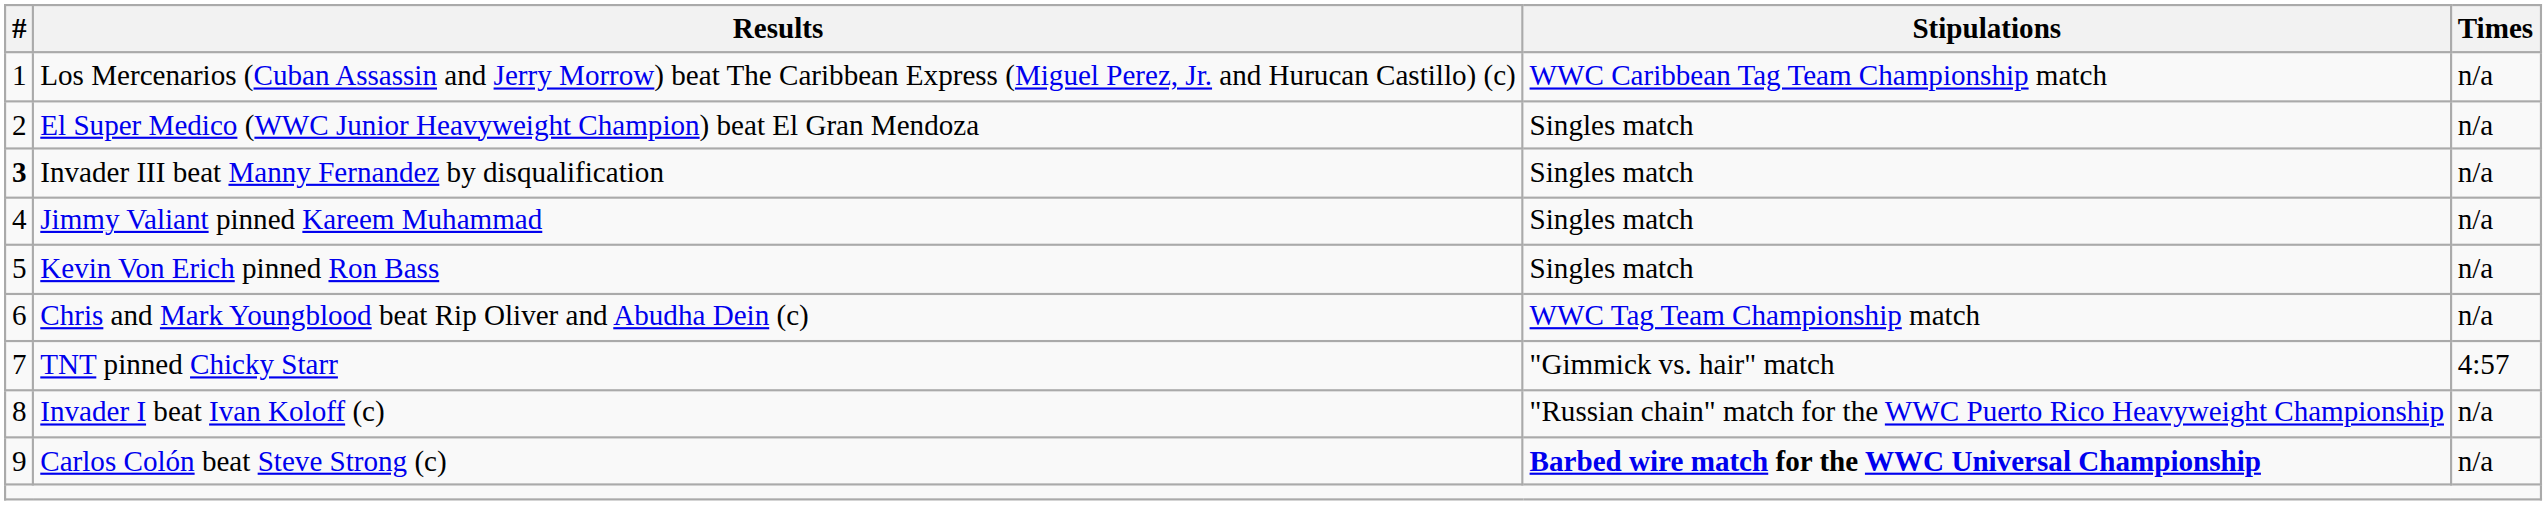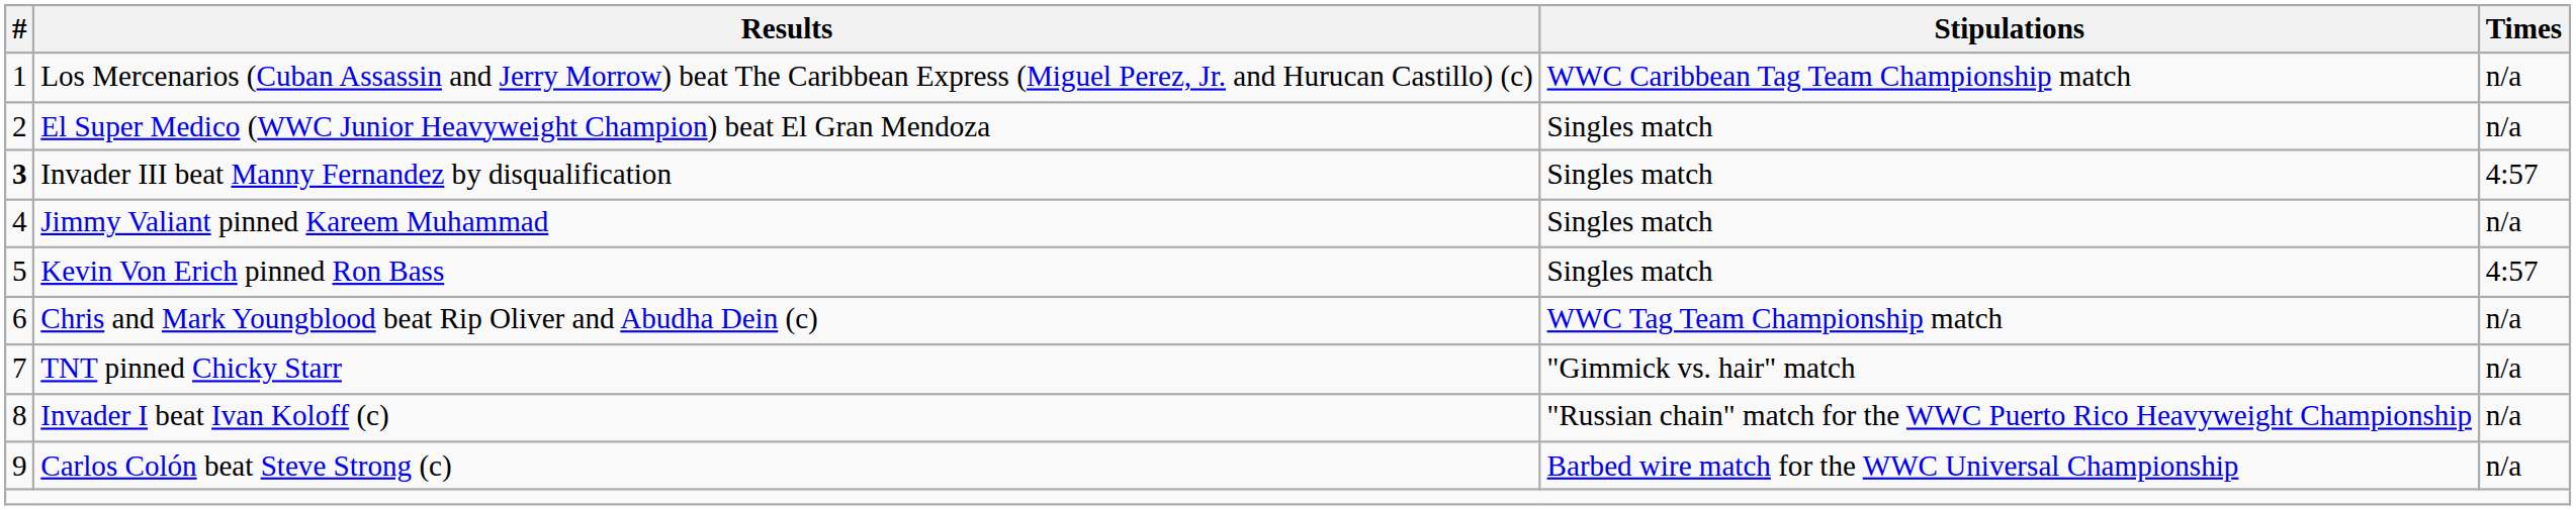Invader III beat Manny Fernandez by disqualification | Times: n/a -> 4:57
Kevin Von Erich pinned Ron Bass | Times: n/a -> 4:57
TNT pinned Chicky Starr | Times: 4:57 -> n/a
Carlos Colón beat Steve Strong (c) | Stipulations: bold -> normal
